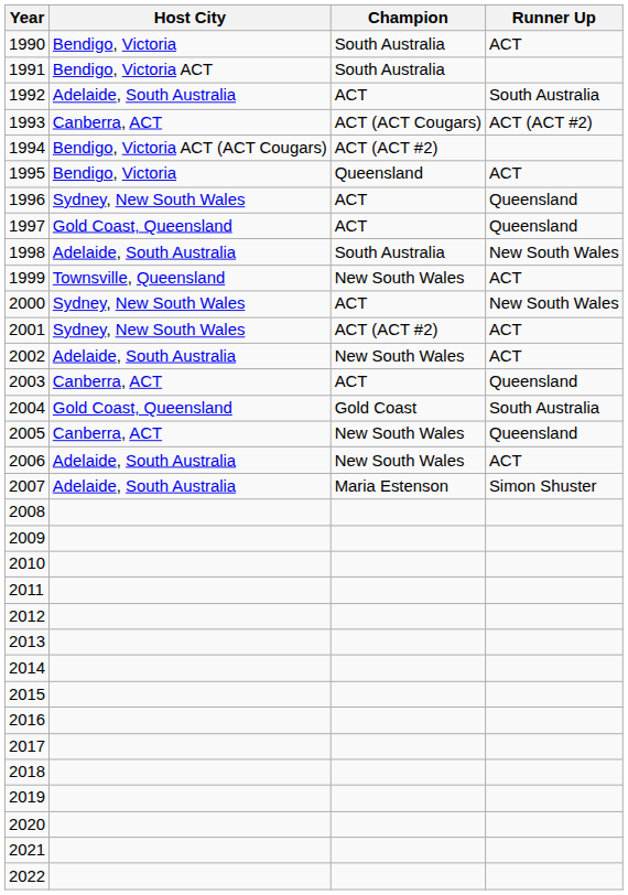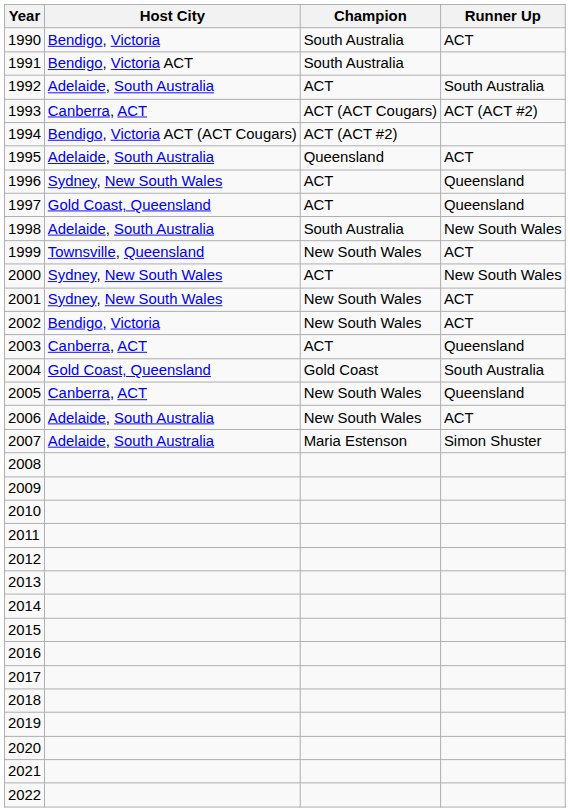1995 | Host City: Bendigo, Victoria -> Adelaide, South Australia
2001 | Champion: ACT (ACT #2) -> New South Wales
2002 | Host City: Adelaide, South Australia -> Bendigo, Victoria
